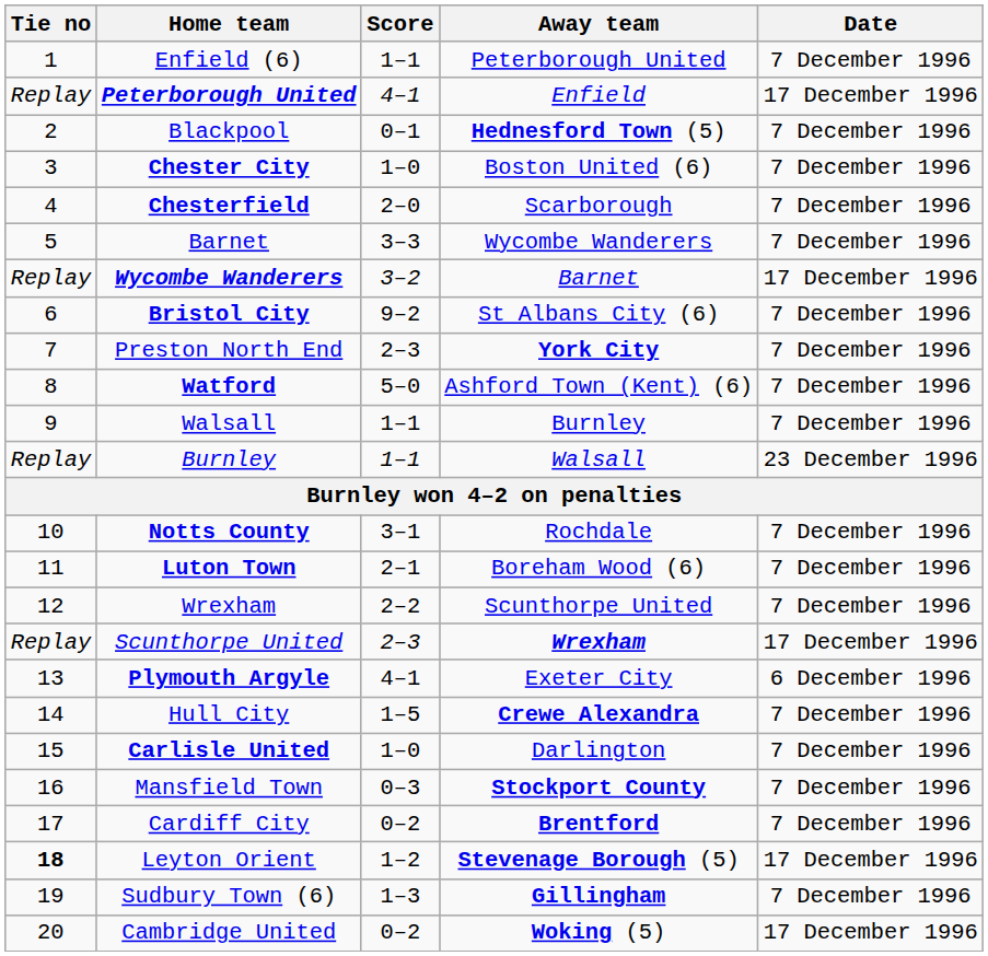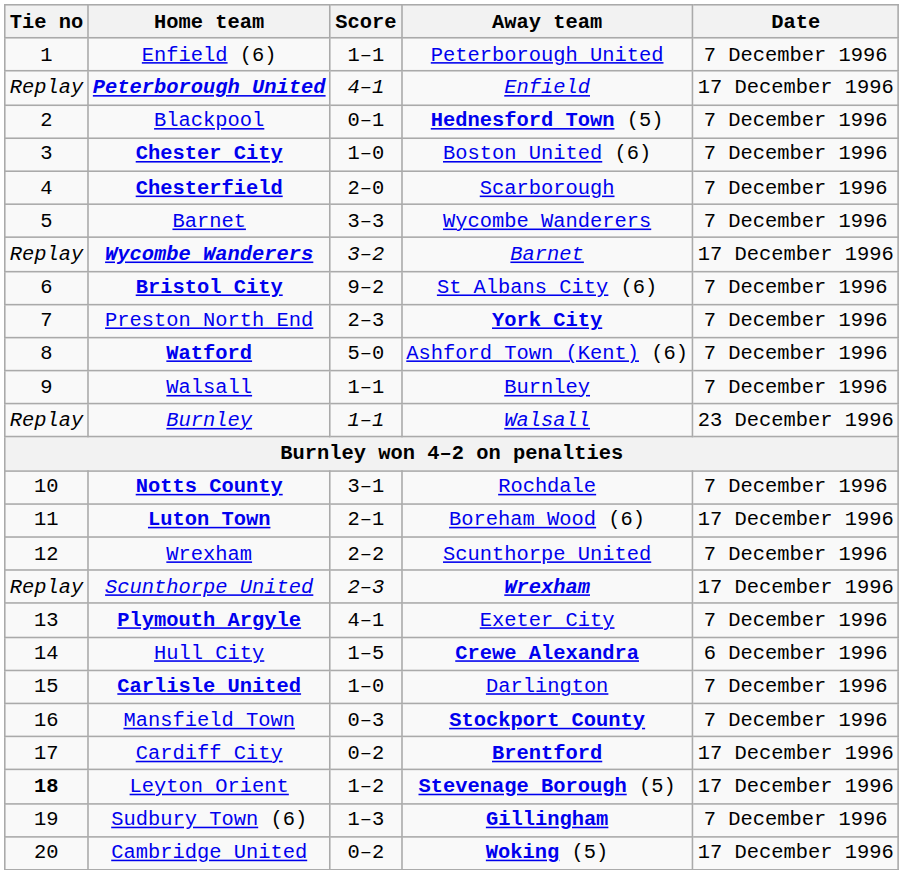Luton Town | Date: 7 December 1996 -> 17 December 1996
Plymouth Argyle | Date: 6 December 1996 -> 7 December 1996
Hull City | Date: 7 December 1996 -> 6 December 1996
Cardiff City | Date: 7 December 1996 -> 17 December 1996
